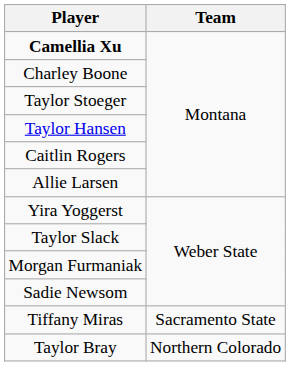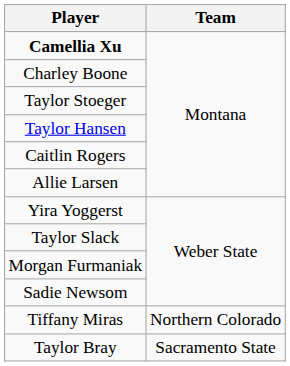Tiffany Miras | Team: Sacramento State -> Northern Colorado
Taylor Bray | Team: Northern Colorado -> Sacramento State
